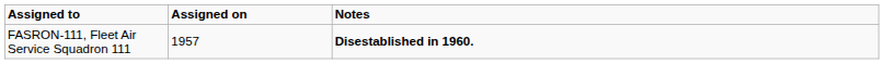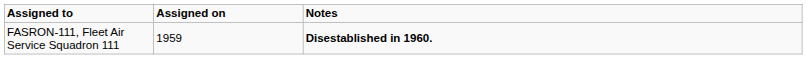FASRON-111, Fleet Air Service Squadron 111 | Assigned on: 1957 -> 1959
